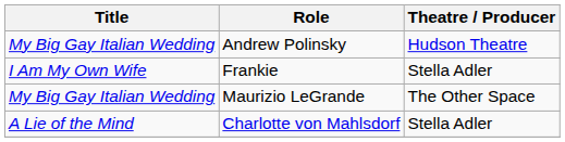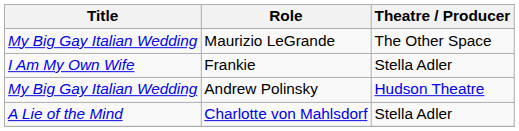rows swapped: Andrew Polinsky <-> Maurizio LeGrande
